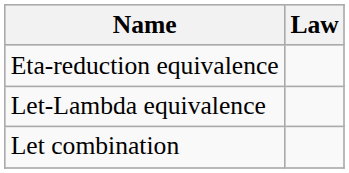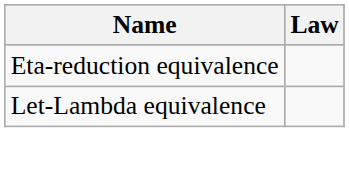- row: Let combination
